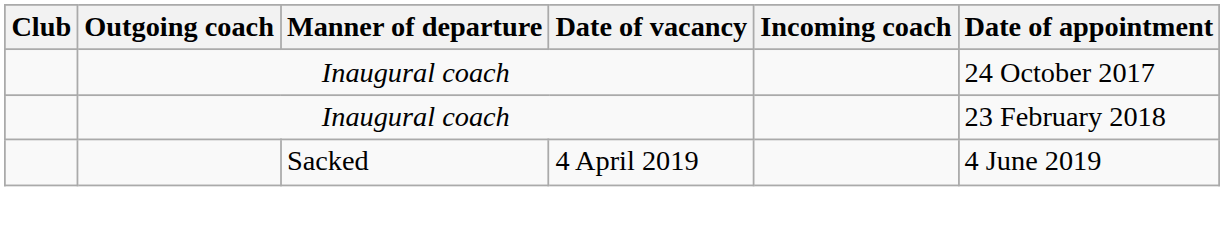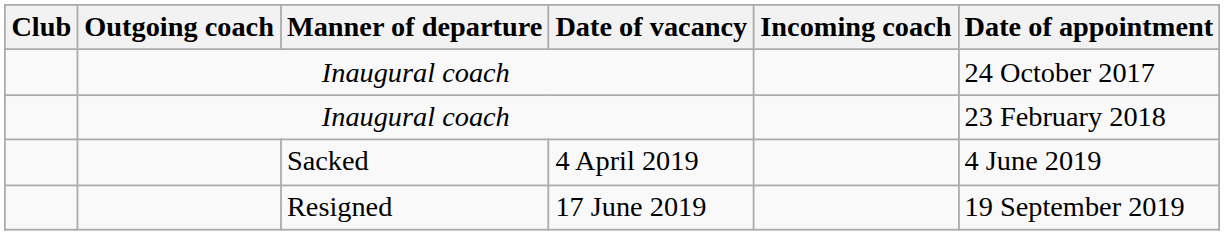+ row: Resigned | 17 June 2019 | 19 September 2019
